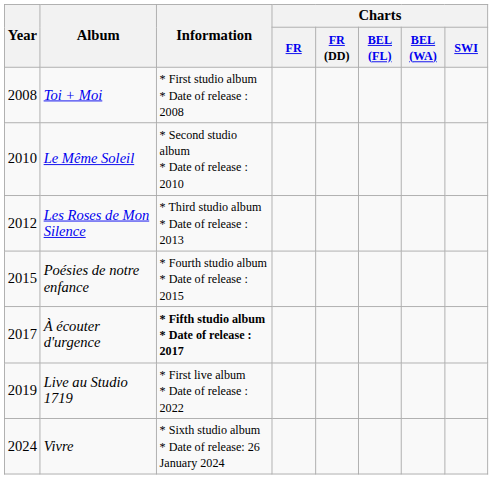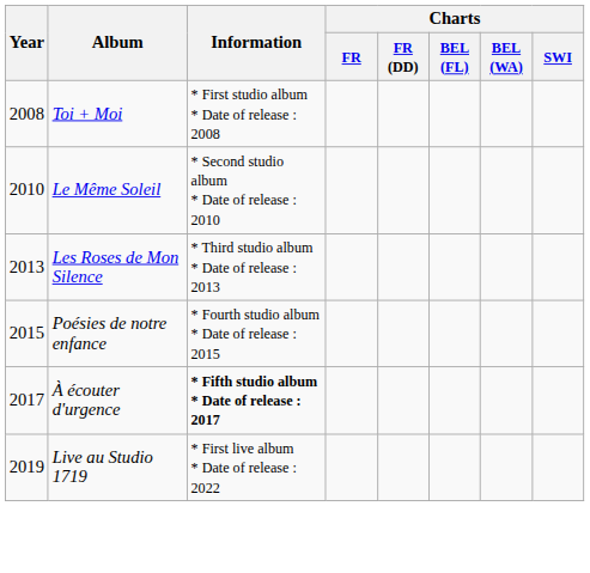Les Roses de Mon Silence | Year: 2012 -> 2013
- row: 2024 | Vivre | * Sixth studio album * Date of release: 26 January 2024
